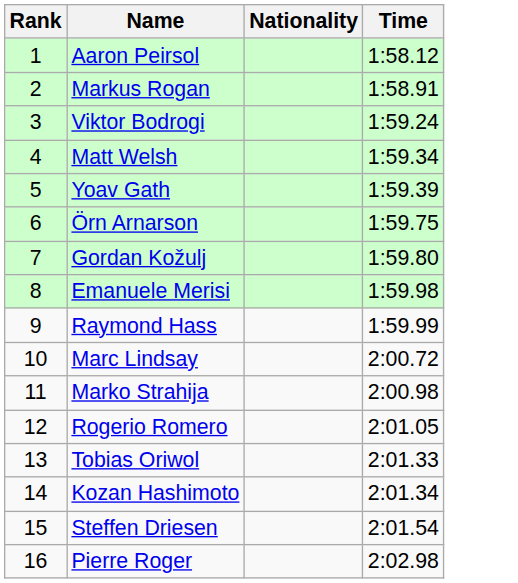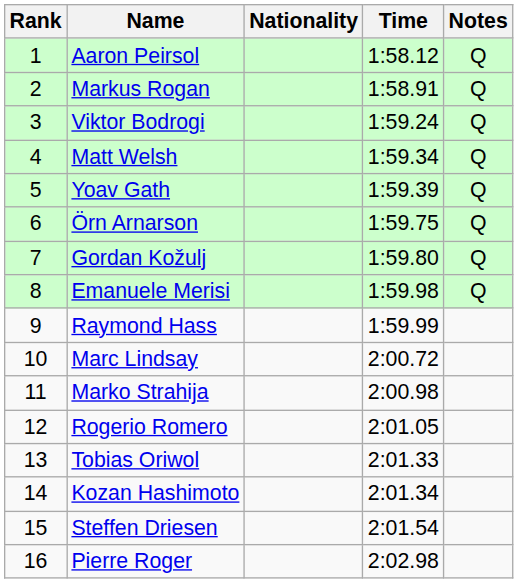+ column: Notes | Q | Q | Q | Q | Q | Q | Q | Q
